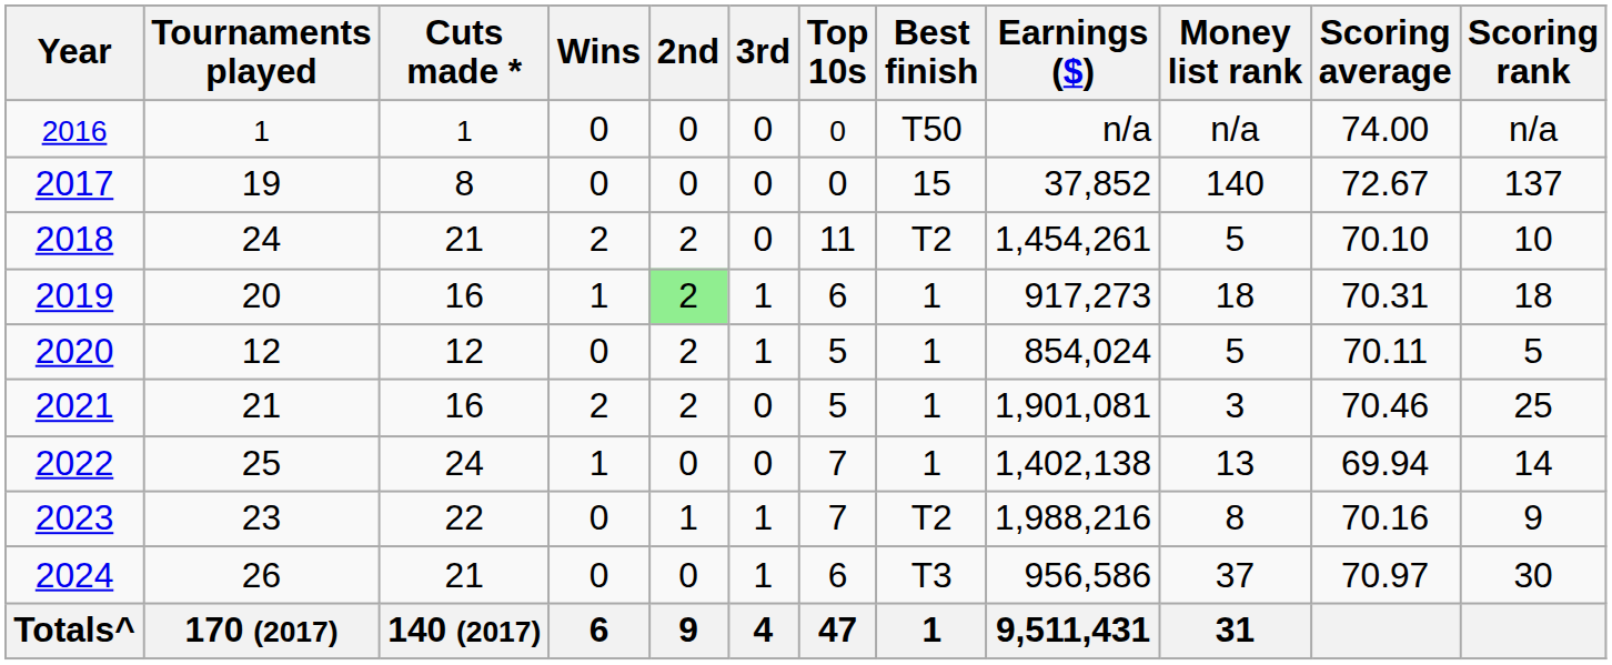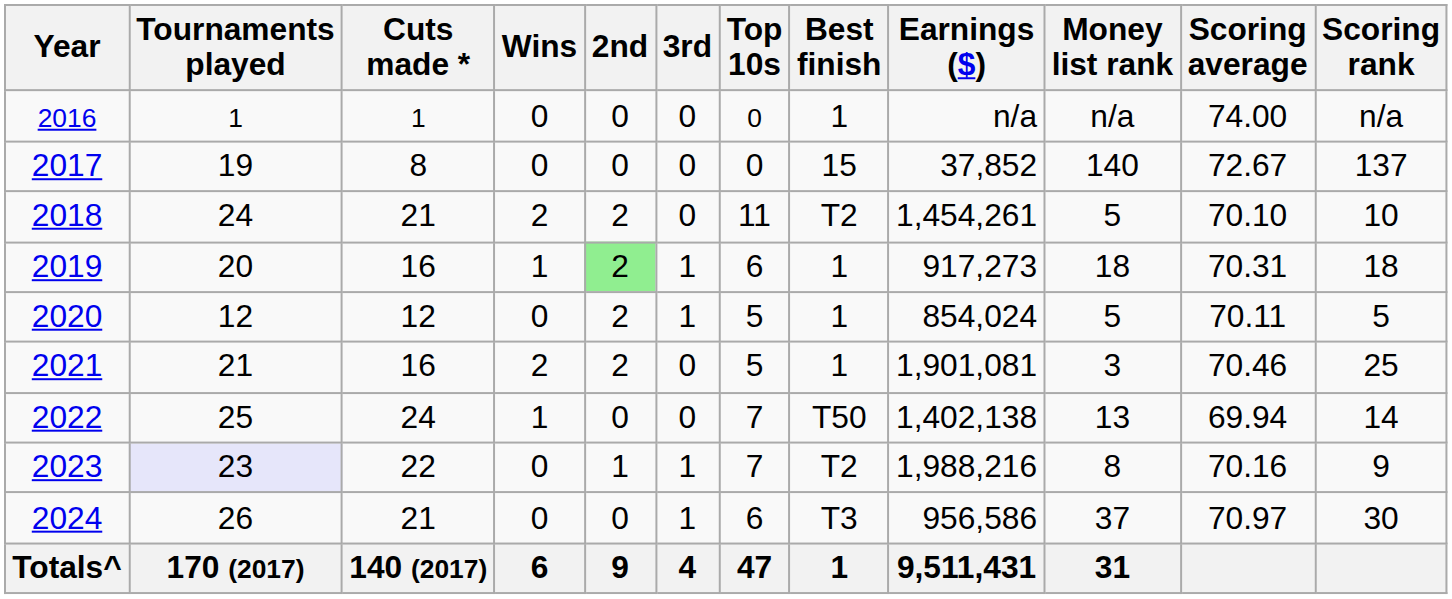2016 | Best finish: T50 -> 1
2022 | Best finish: 1 -> T50
2023 | Tournaments played: no background -> lavender background
